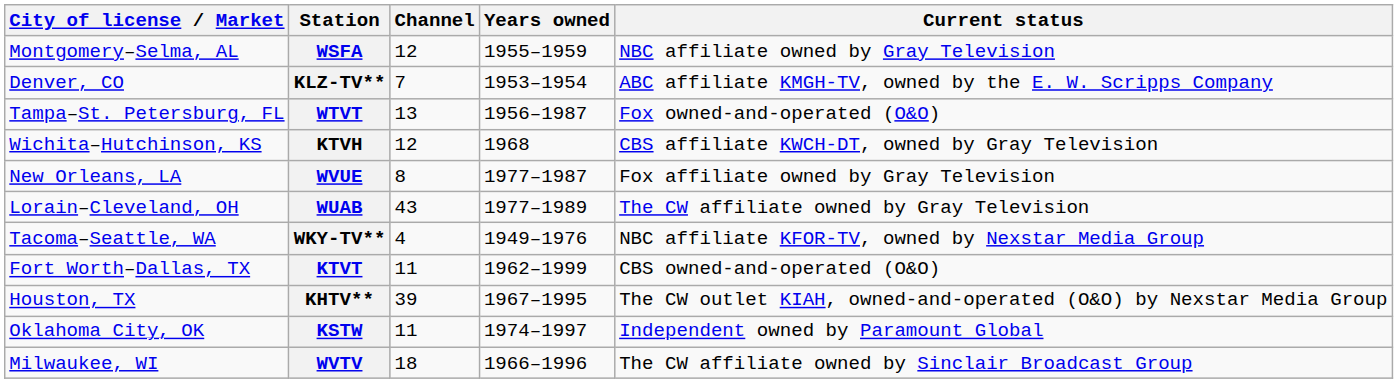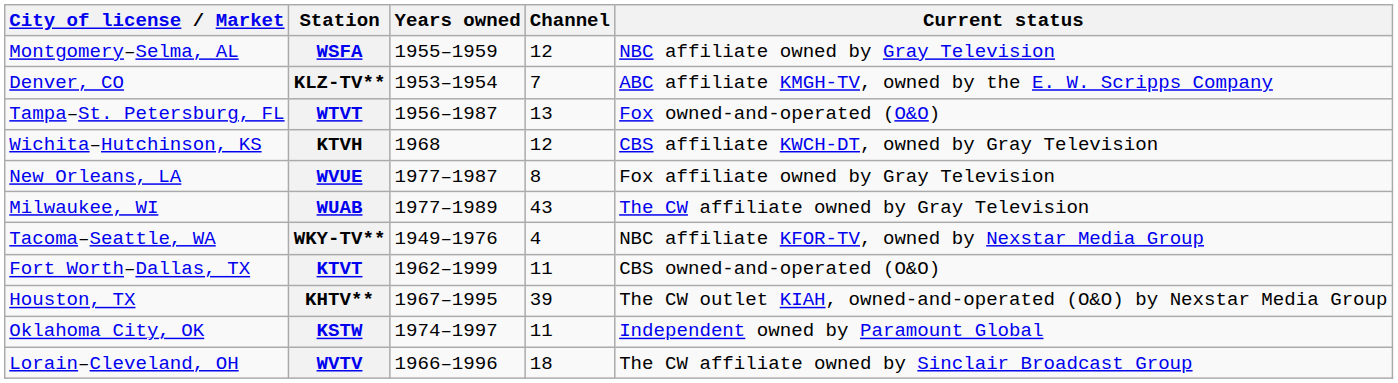columns swapped: Channel <-> Years owned
WUAB | City of license / Market: Lorain–Cleveland, OH -> Milwaukee, WI
WVTV | City of license / Market: Milwaukee, WI -> Lorain–Cleveland, OH
